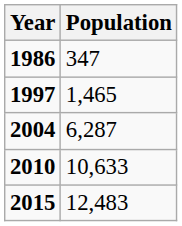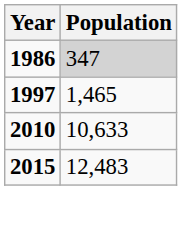1986 | Population: no background -> lightgrey background
- row: 2004 | 6,287
